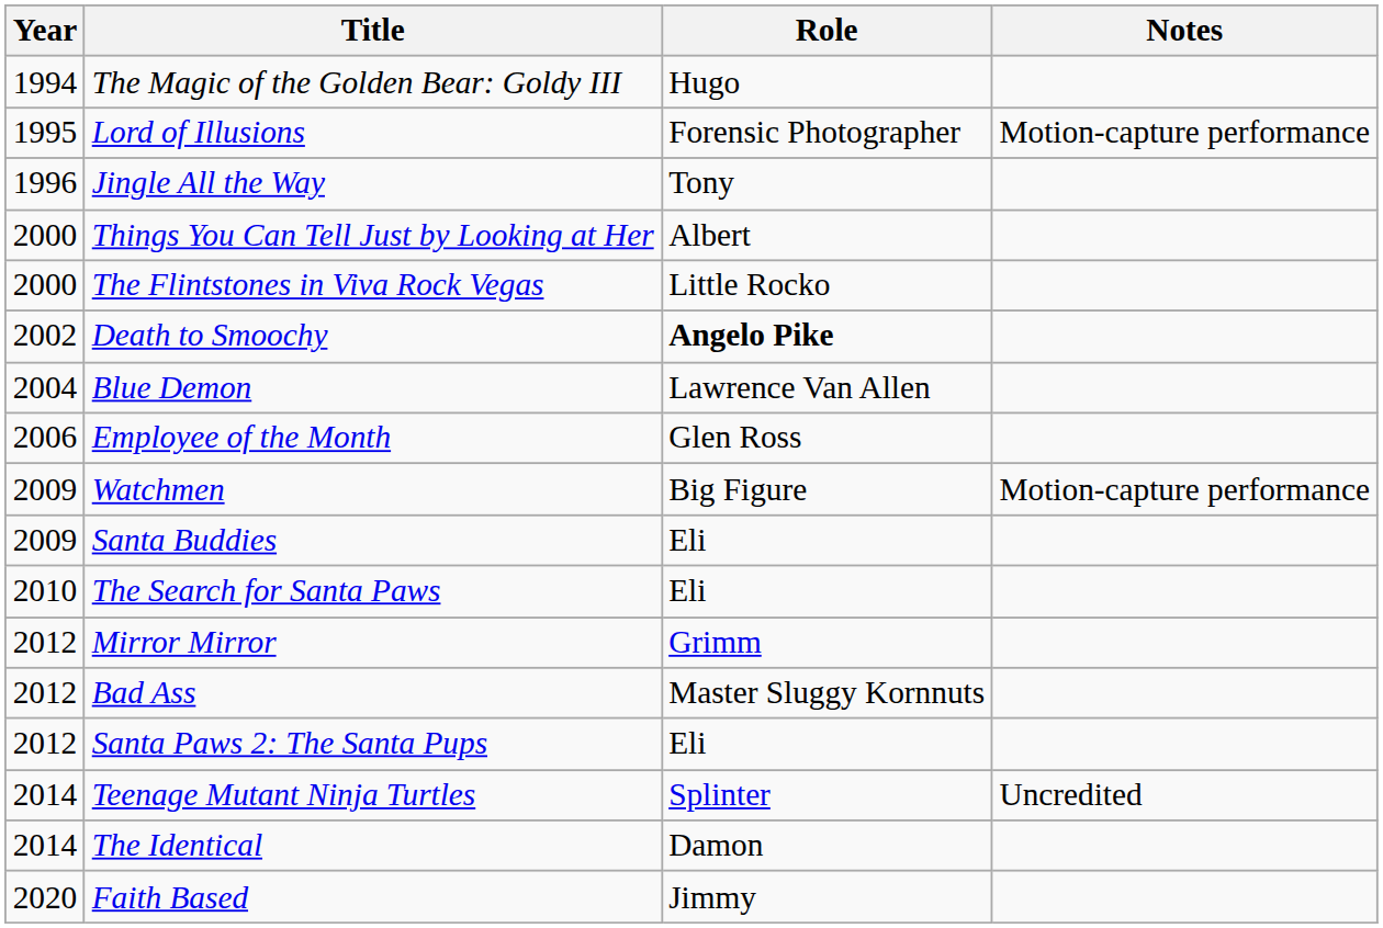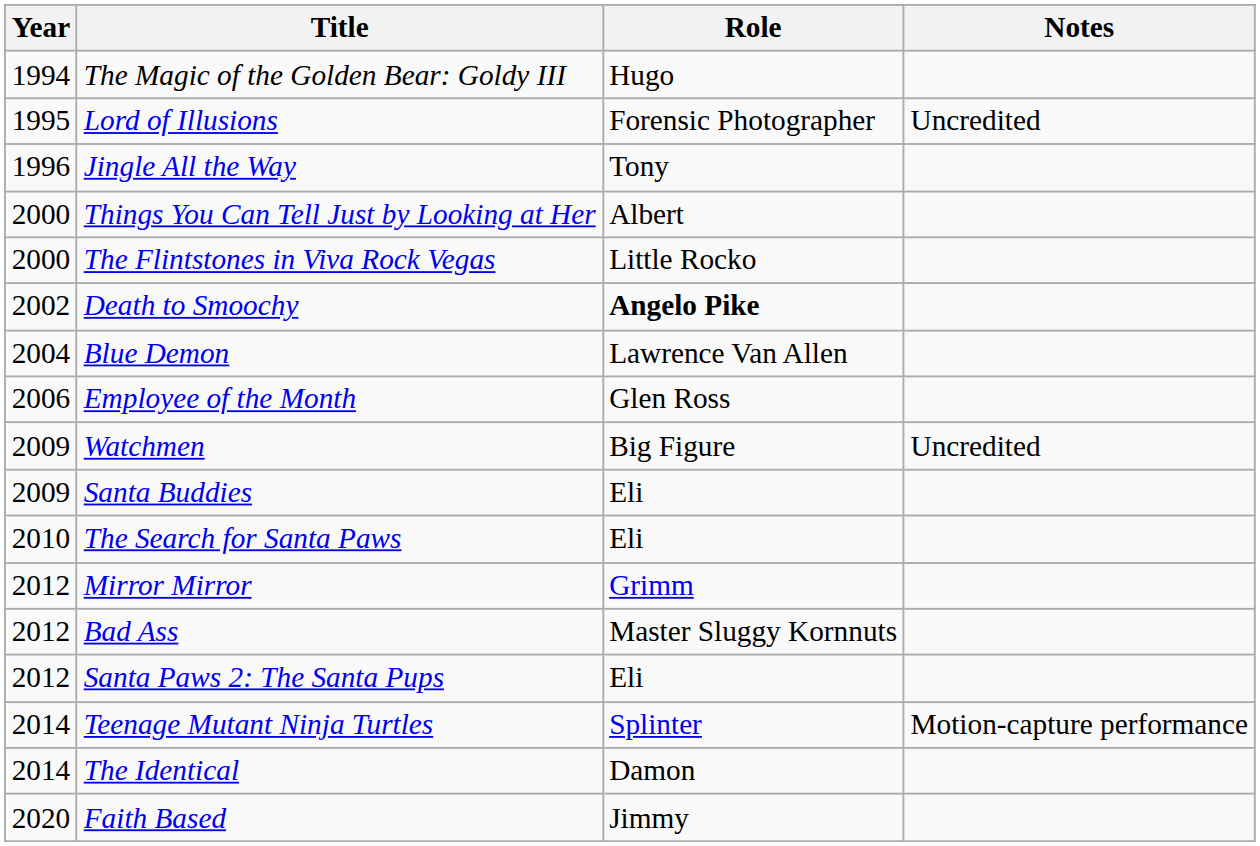Lord of Illusions | Notes: Motion-capture performance -> Uncredited
Watchmen | Notes: Motion-capture performance -> Uncredited
Teenage Mutant Ninja Turtles | Notes: Uncredited -> Motion-capture performance
